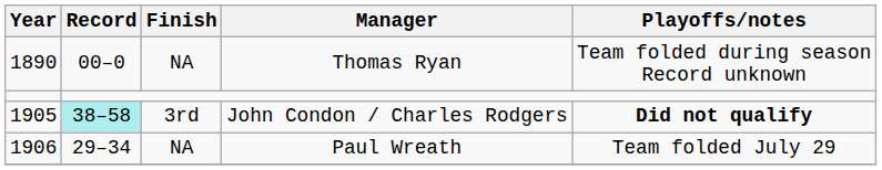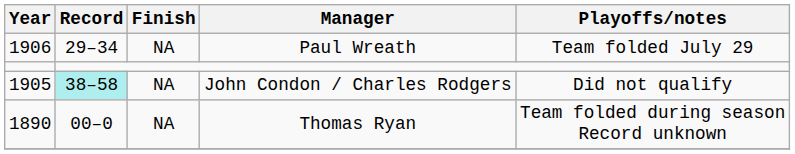rows swapped: Thomas Ryan <-> Paul Wreath
John Condon / Charles Rodgers | Finish: 3rd -> NA
John Condon / Charles Rodgers | Playoffs/notes: bold -> normal
